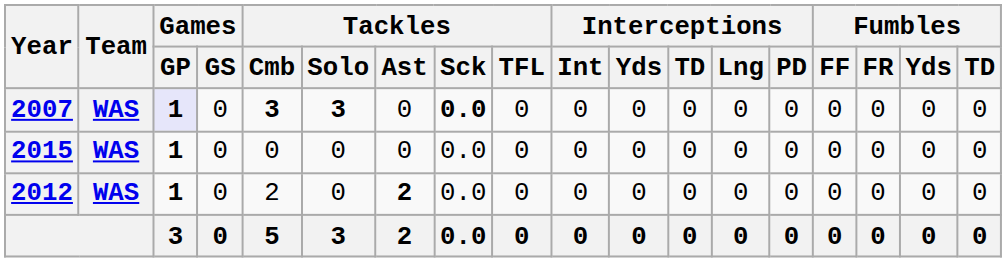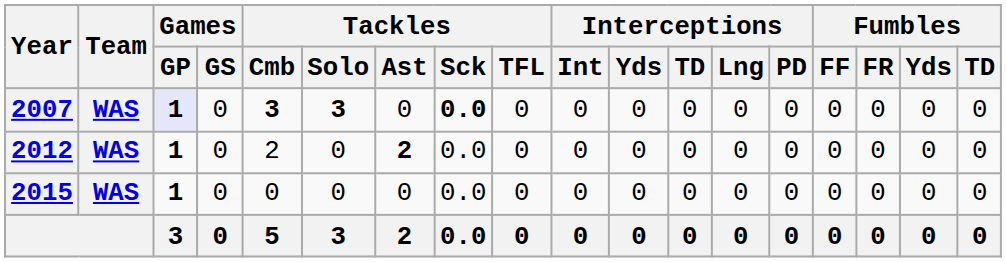rows swapped: 2012 <-> 2015
